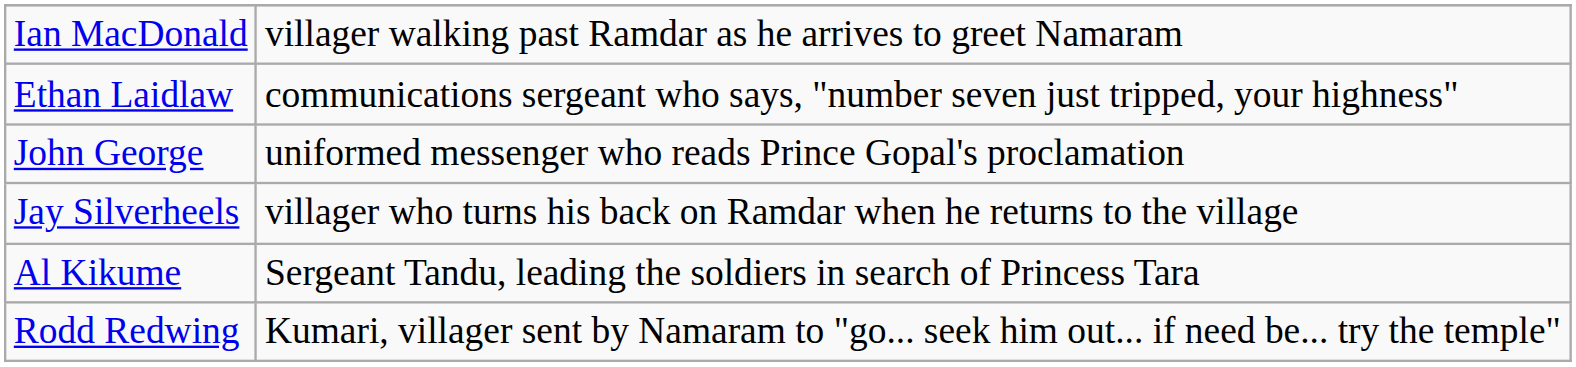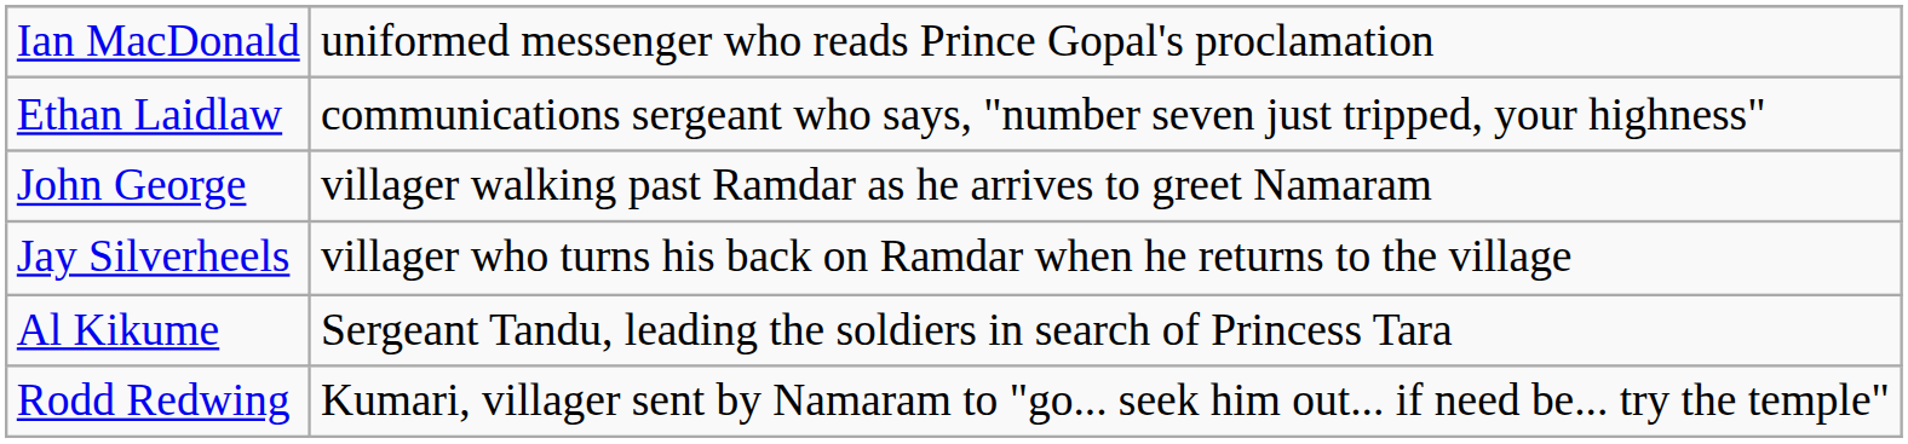Ian MacDonald | column 2: villager walking past Ramdar as he arrives to greet Namaram -> uniformed messenger who reads Prince Gopal's proclamation
John George | column 2: uniformed messenger who reads Prince Gopal's proclamation -> villager walking past Ramdar as he arrives to greet Namaram
